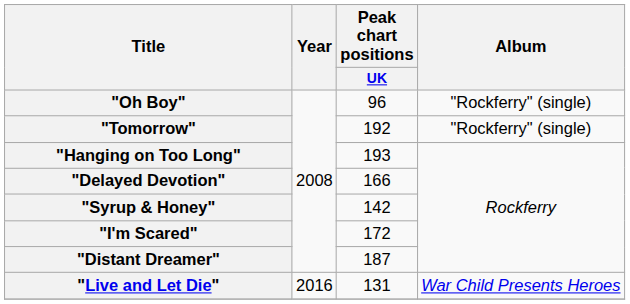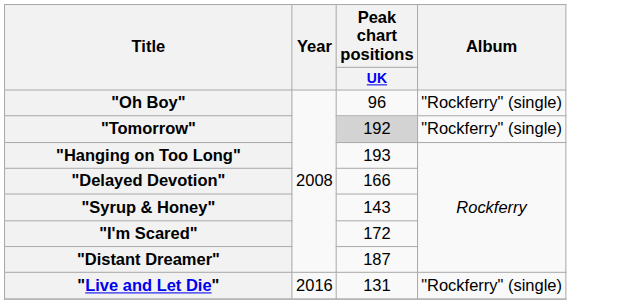"Tomorrow" | Peak chart positions / UK: no background -> lightgrey background
"Syrup & Honey" | Peak chart positions / UK: 142 -> 143
"Live and Let Die" | Album: War Child Presents Heroes -> "Rockferry" (single)
